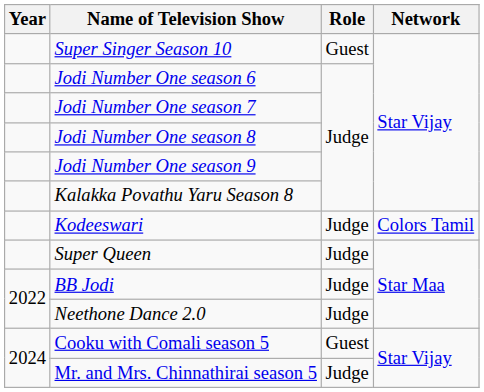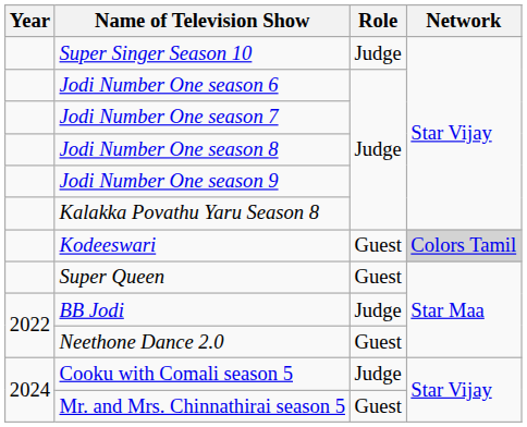Super Singer Season 10 | Role: Guest -> Judge
Kodeeswari | Role: Judge -> Guest
Kodeeswari | Network: no background -> lightgrey background
Super Queen | Role: Judge -> Guest
Neethone Dance 2.0 | Role: Judge -> Guest
Cooku with Comali season 5 | Role: Guest -> Judge
Mr. and Mrs. Chinnathirai season 5 | Role: Judge -> Guest
